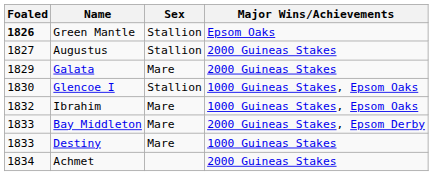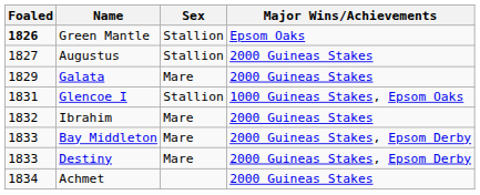Glencoe I | Foaled: 1830 -> 1831
Ibrahim | Major Wins/Achievements: 1000 Guineas Stakes, Epsom Oaks -> 2000 Guineas Stakes
Destiny | Major Wins/Achievements: 1000 Guineas Stakes -> 2000 Guineas Stakes, Epsom Derby
